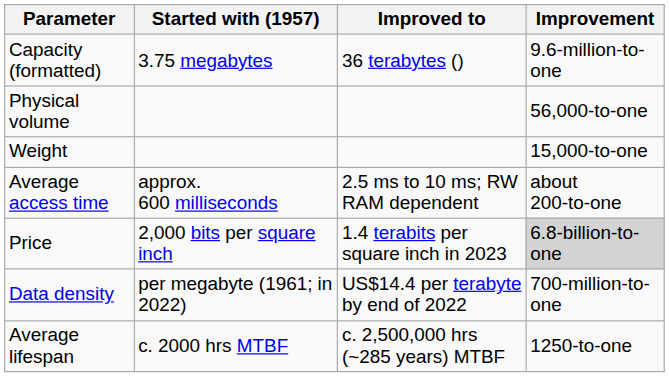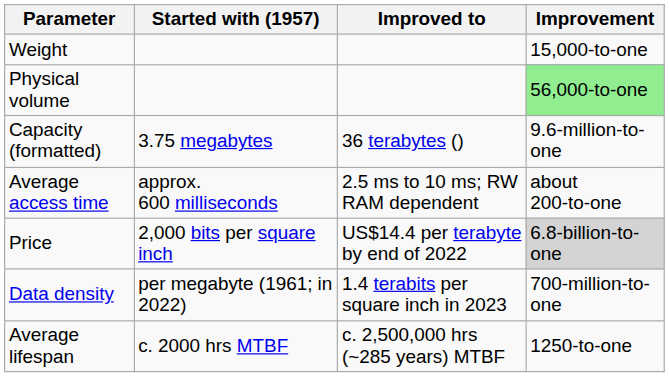rows swapped: Capacity (formatted) <-> Weight
Physical volume | Improvement: no background -> lightgreen background
Price | Improved to: 1.4 terabits per square inch in 2023 -> US$14.4 per terabyte by end of 2022
Data density | Improved to: US$14.4 per terabyte by end of 2022 -> 1.4 terabits per square inch in 2023
